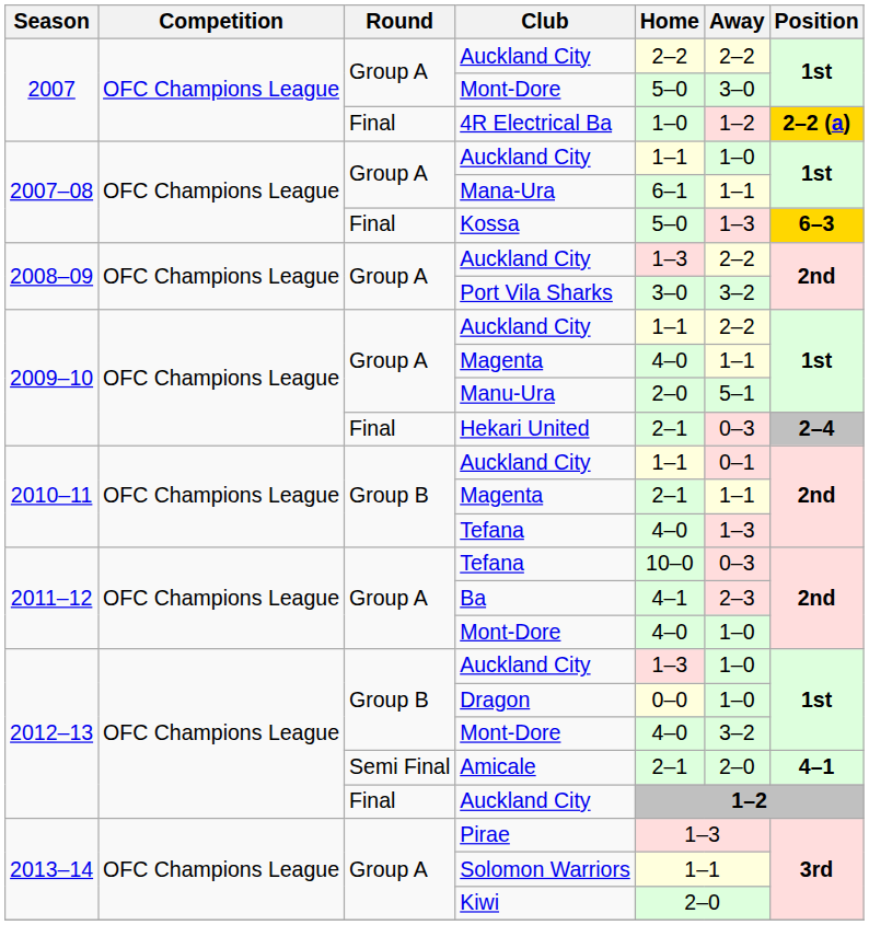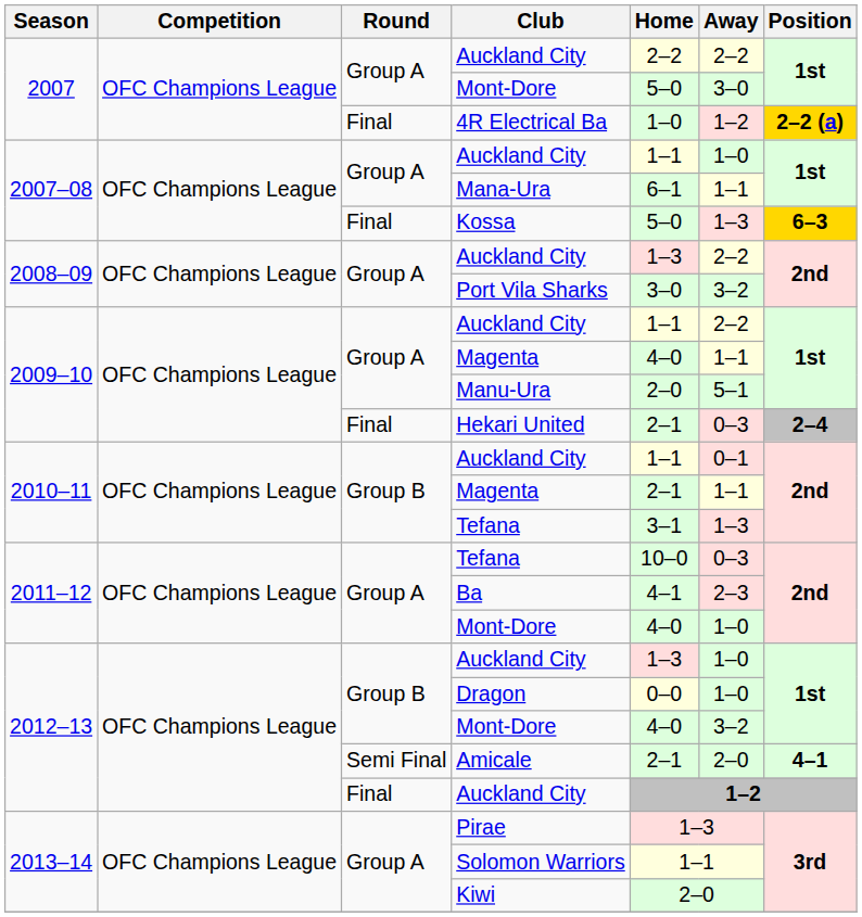2010–11 / Tefana | Home: 4–0 -> 3–1
